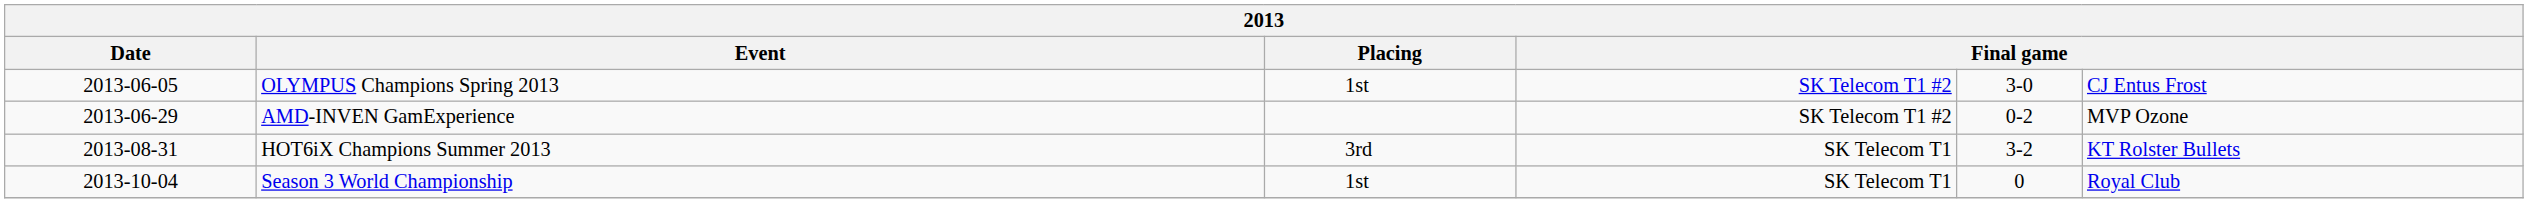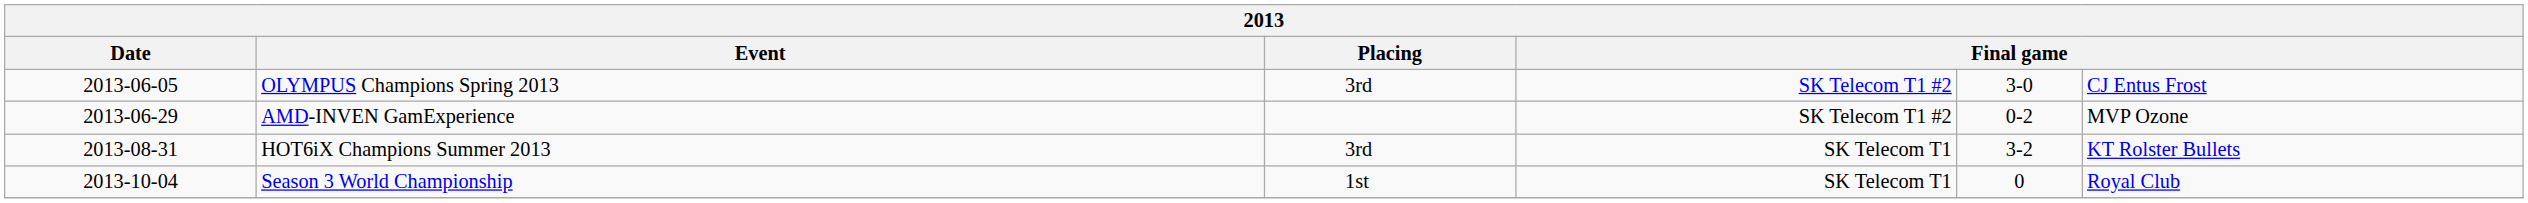OLYMPUS Champions Spring 2013 | Placing: 1st -> 3rd
